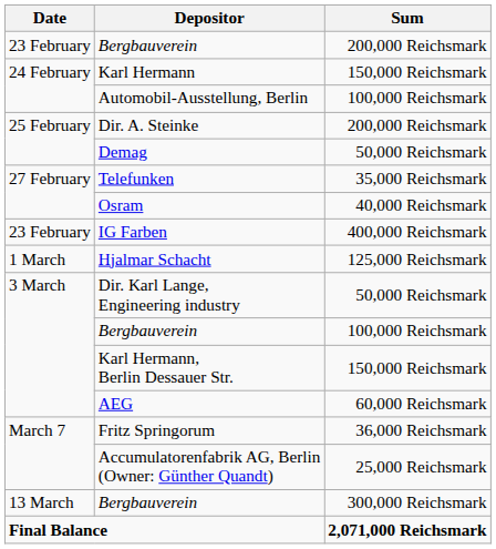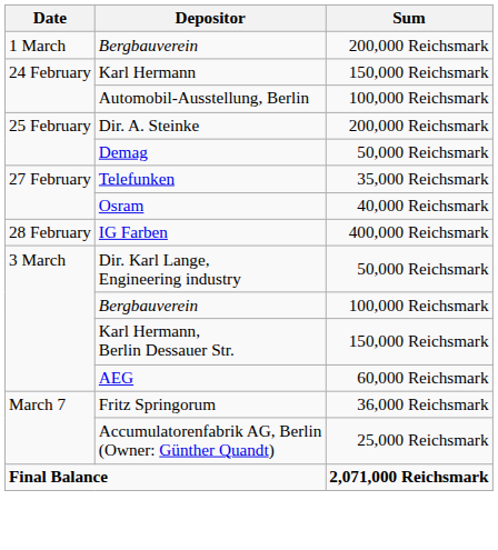Bergbauverein / 200,000 Reichsmark | Date: 23 February -> 1 March
IG Farben | Date: 23 February -> 28 February
- row: 1 March | Hjalmar Schacht | 125,000 Reichsmark
- row: 13 March | Bergbauverein | 300,000 Reichsmark
